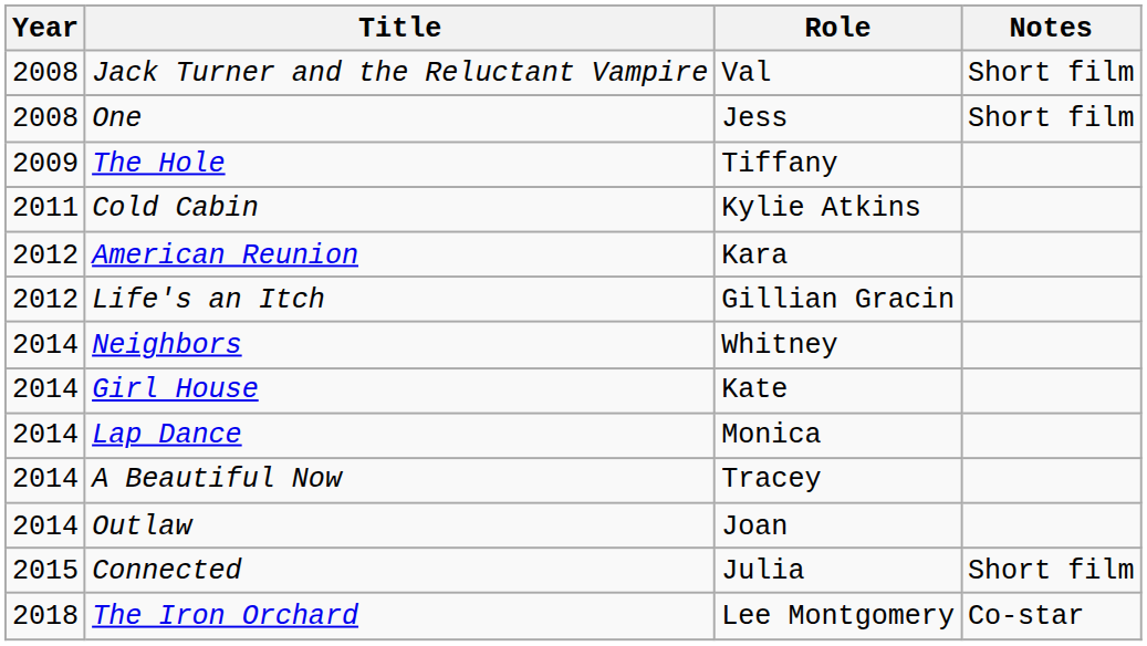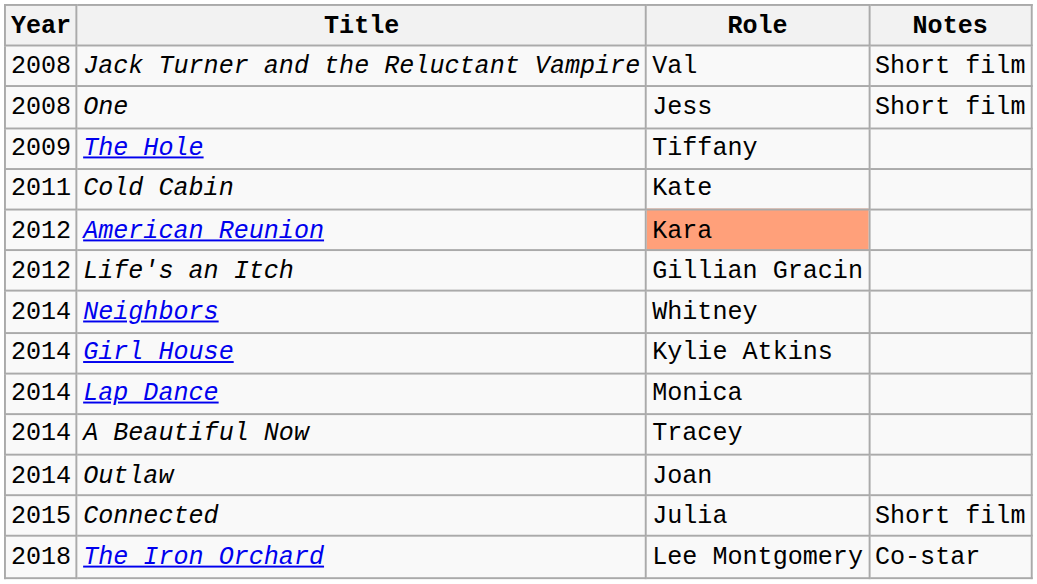Cold Cabin | Role: Kylie Atkins -> Kate
American Reunion | Role: no background -> lightsalmon background
Girl House | Role: Kate -> Kylie Atkins
